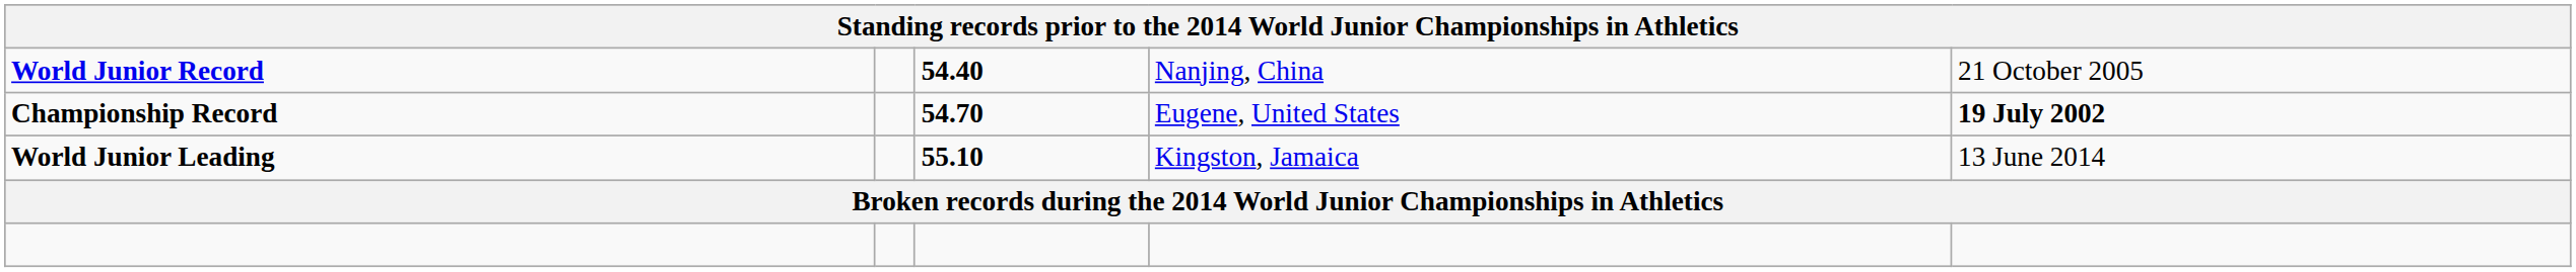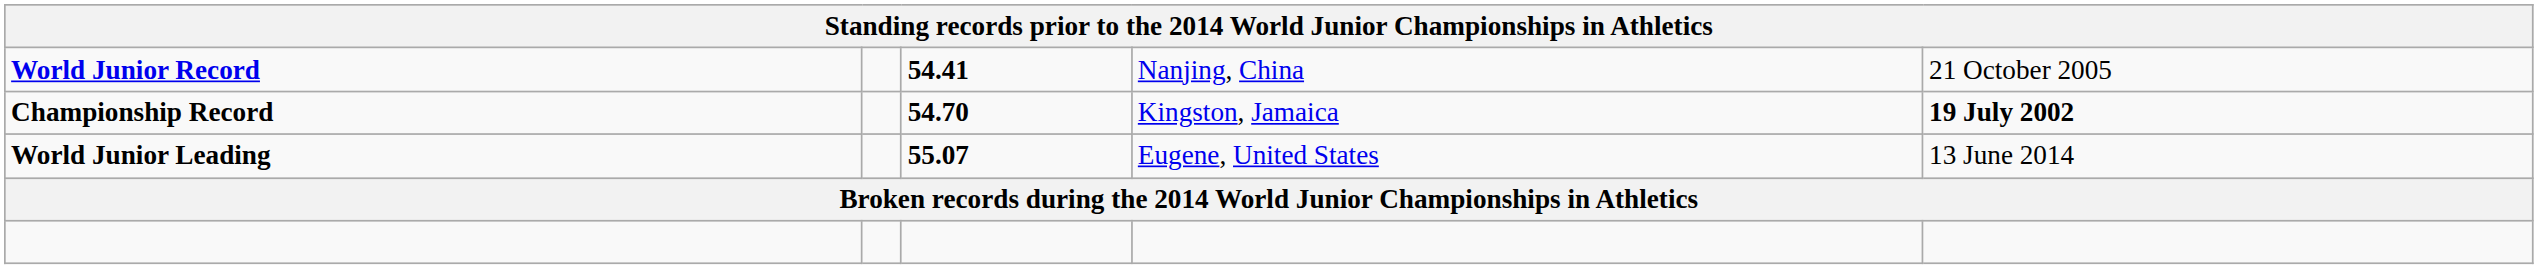World Junior Record | column 3: 54.40 -> 54.41
Championship Record | column 4: Eugene, United States -> Kingston, Jamaica
World Junior Leading | column 3: 55.10 -> 55.07
World Junior Leading | column 4: Kingston, Jamaica -> Eugene, United States
